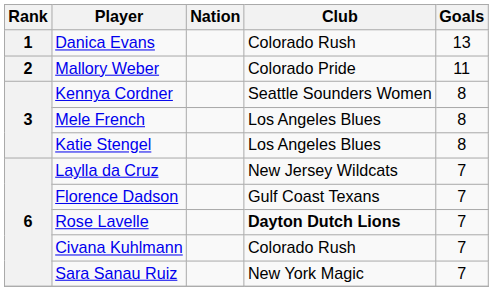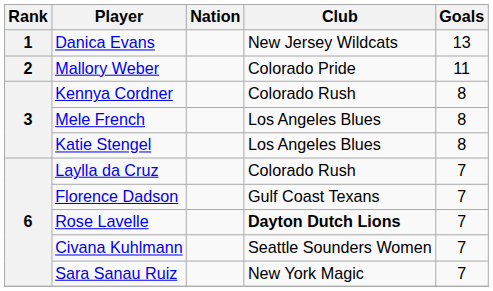Danica Evans | Club: Colorado Rush -> New Jersey Wildcats
Kennya Cordner | Club: Seattle Sounders Women -> Colorado Rush
Laylla da Cruz | Club: New Jersey Wildcats -> Colorado Rush
Civana Kuhlmann | Club: Colorado Rush -> Seattle Sounders Women
